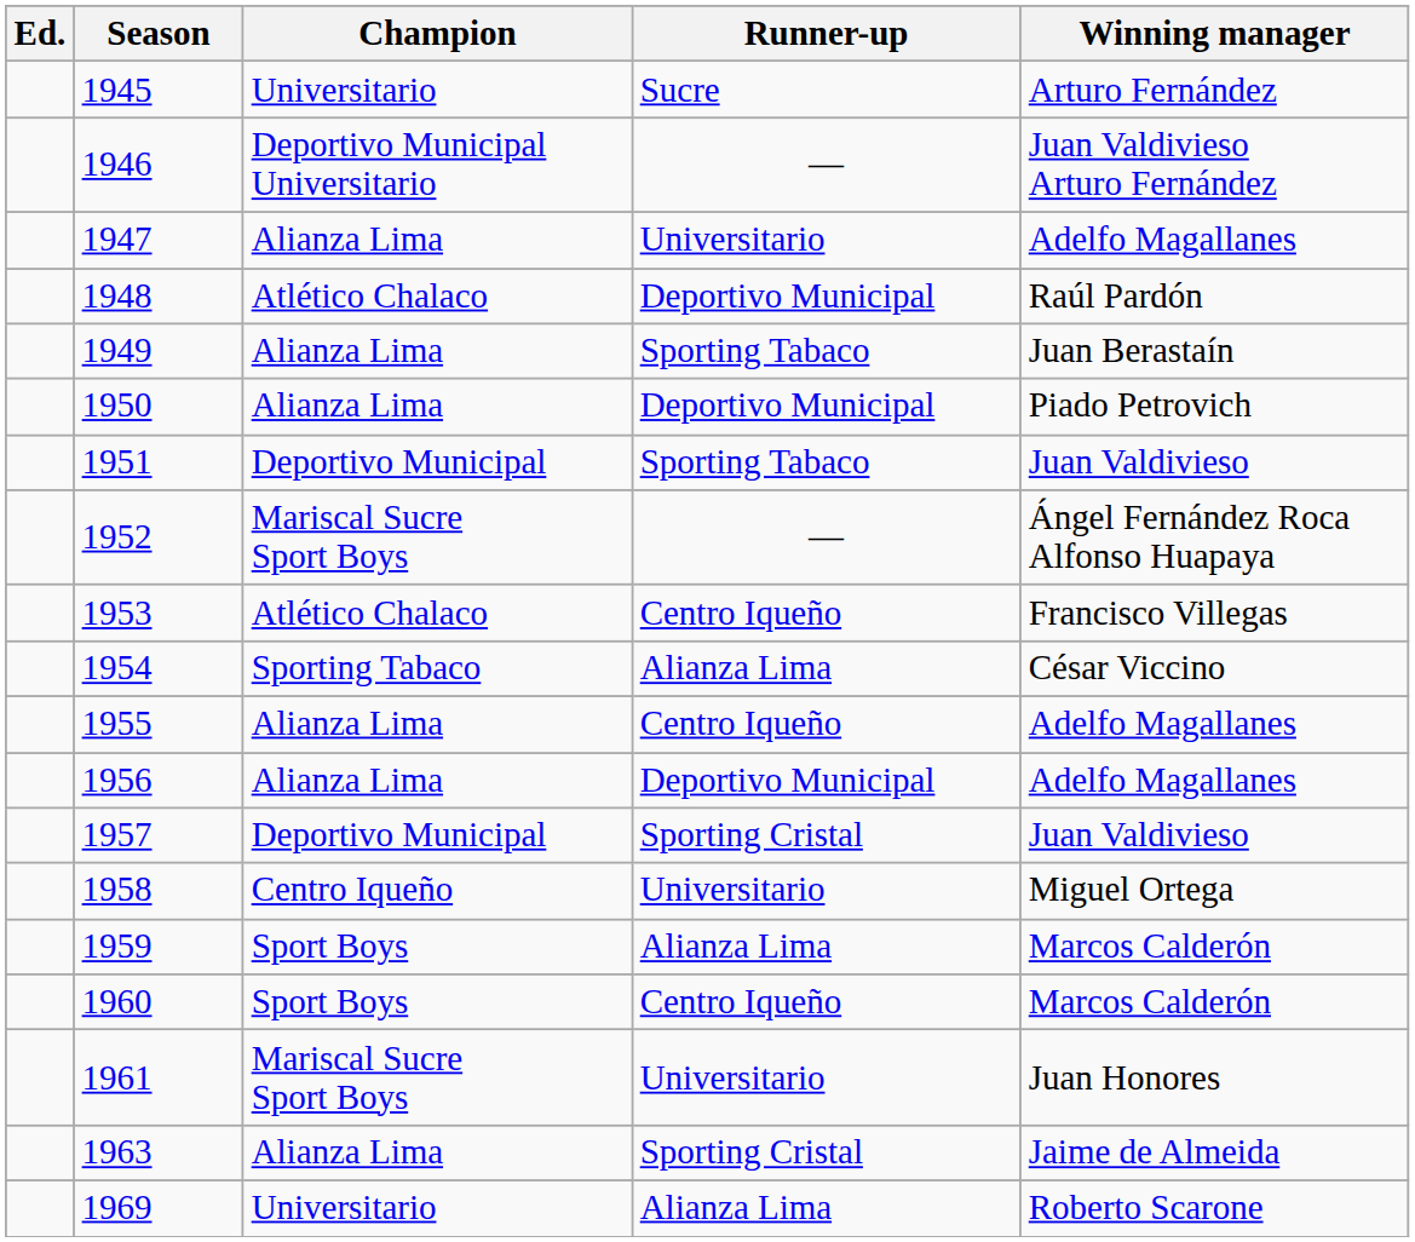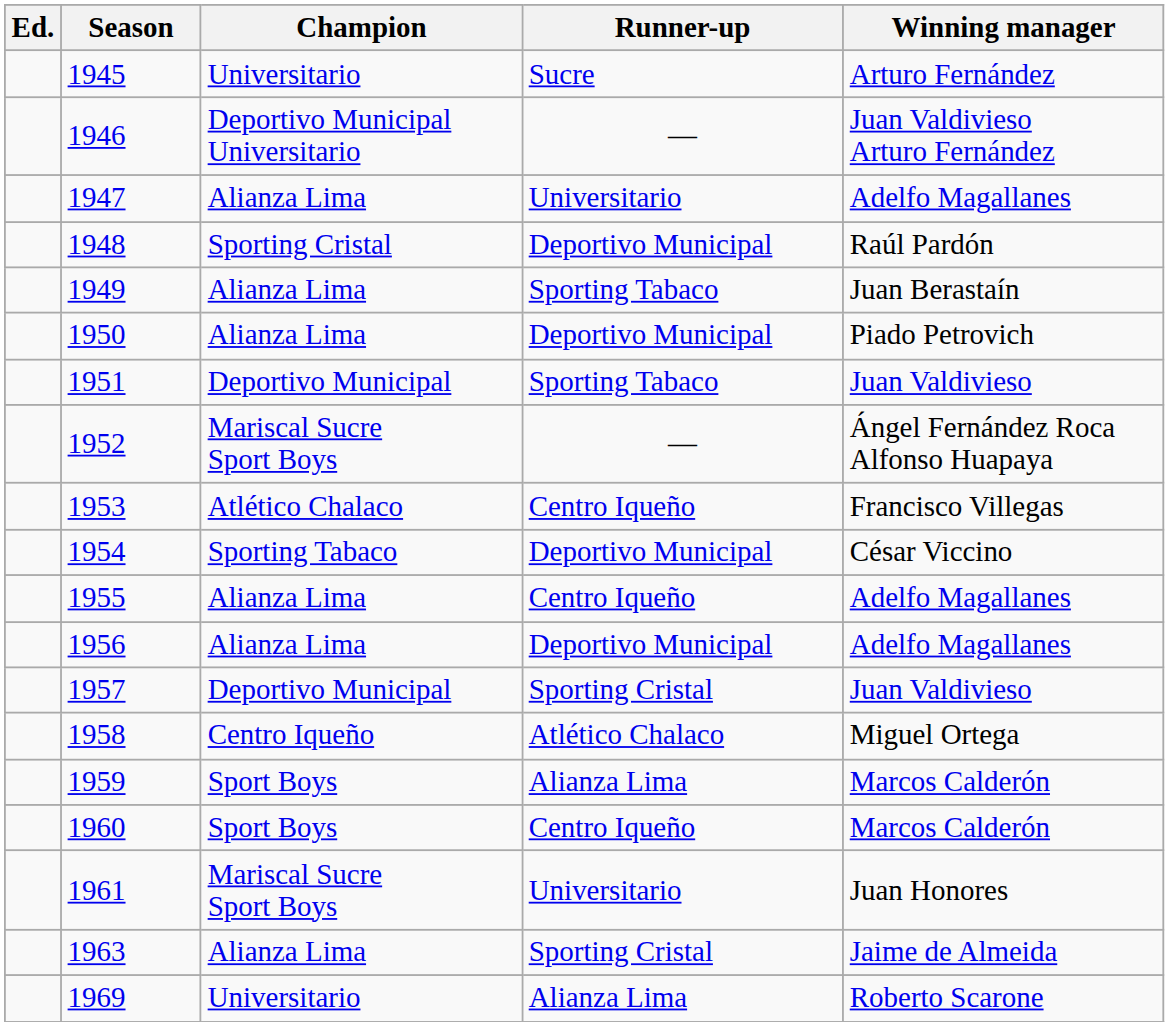1948 | Champion: Atlético Chalaco -> Sporting Cristal
1954 | Runner-up: Alianza Lima -> Deportivo Municipal
1958 | Runner-up: Universitario -> Atlético Chalaco
